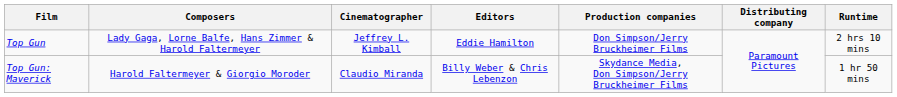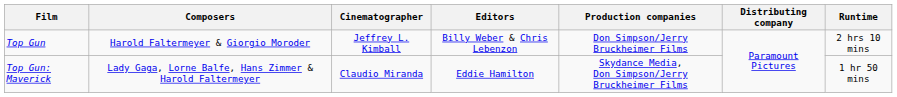Top Gun | Composers: Lady Gaga, Lorne Balfe, Hans Zimmer & Harold Faltermeyer -> Harold Faltermeyer & Giorgio Moroder
Top Gun | Editors: Eddie Hamilton -> Billy Weber & Chris Lebenzon
Top Gun: Maverick | Composers: Harold Faltermeyer & Giorgio Moroder -> Lady Gaga, Lorne Balfe, Hans Zimmer & Harold Faltermeyer
Top Gun: Maverick | Editors: Billy Weber & Chris Lebenzon -> Eddie Hamilton
